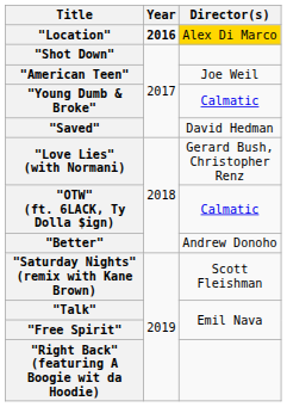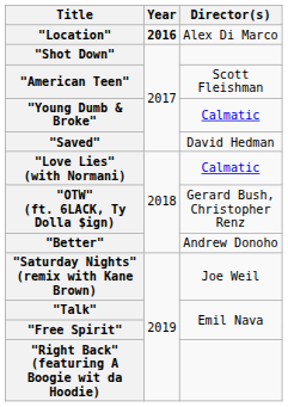"Location" | Director(s): gold background -> no background
"American Teen" | Director(s): Joe Weil -> Scott Fleishman
"Love Lies" (with Normani) | Director(s): Gerard Bush, Christopher Renz -> Calmatic
"OTW" (ft. 6LACK, Ty Dolla $ign) | Director(s): Calmatic -> Gerard Bush, Christopher Renz
"Saturday Nights" (remix with Kane Brown) | Director(s): Scott Fleishman -> Joe Weil
